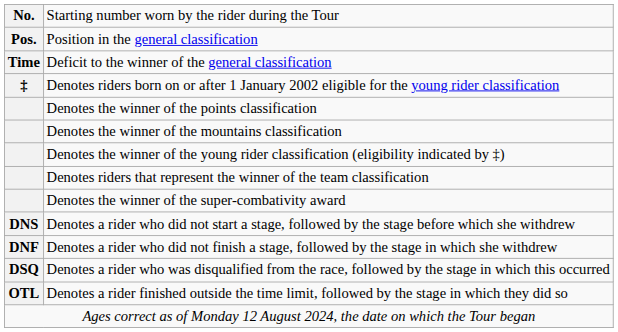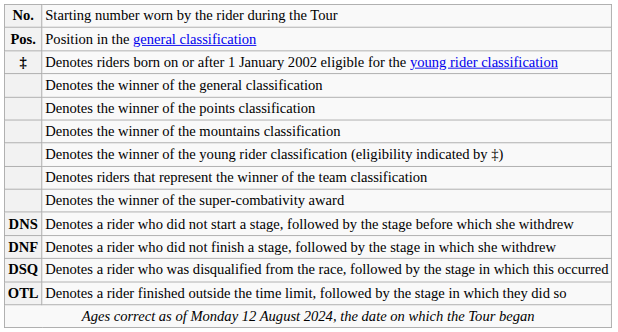- row: Time | Deficit to the winner of the general classification
+ row: Denotes the winner of the general classification
